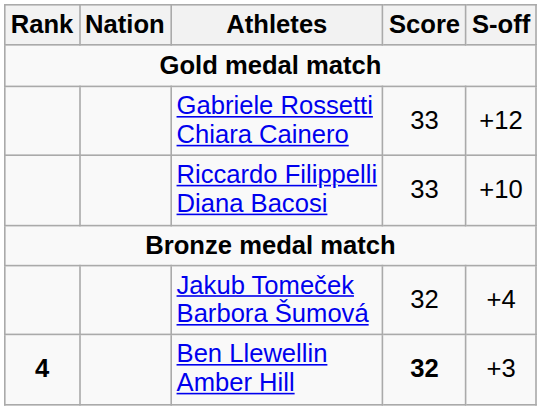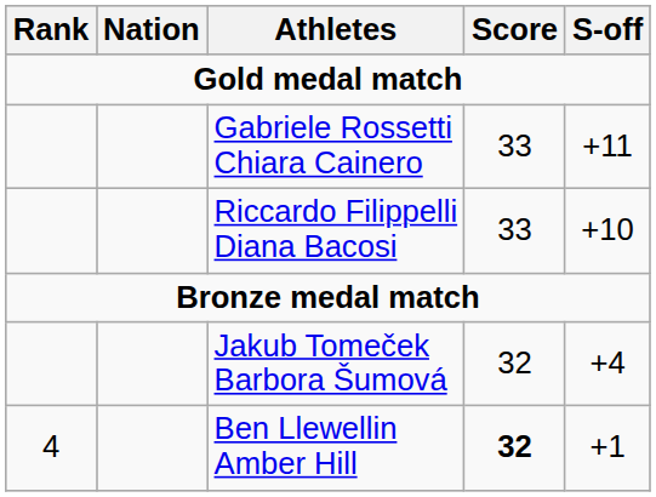Gabriele Rossetti Chiara Cainero | S-off: +12 -> +11
Ben Llewellin Amber Hill | Rank: bold -> normal
Ben Llewellin Amber Hill | S-off: +3 -> +1
